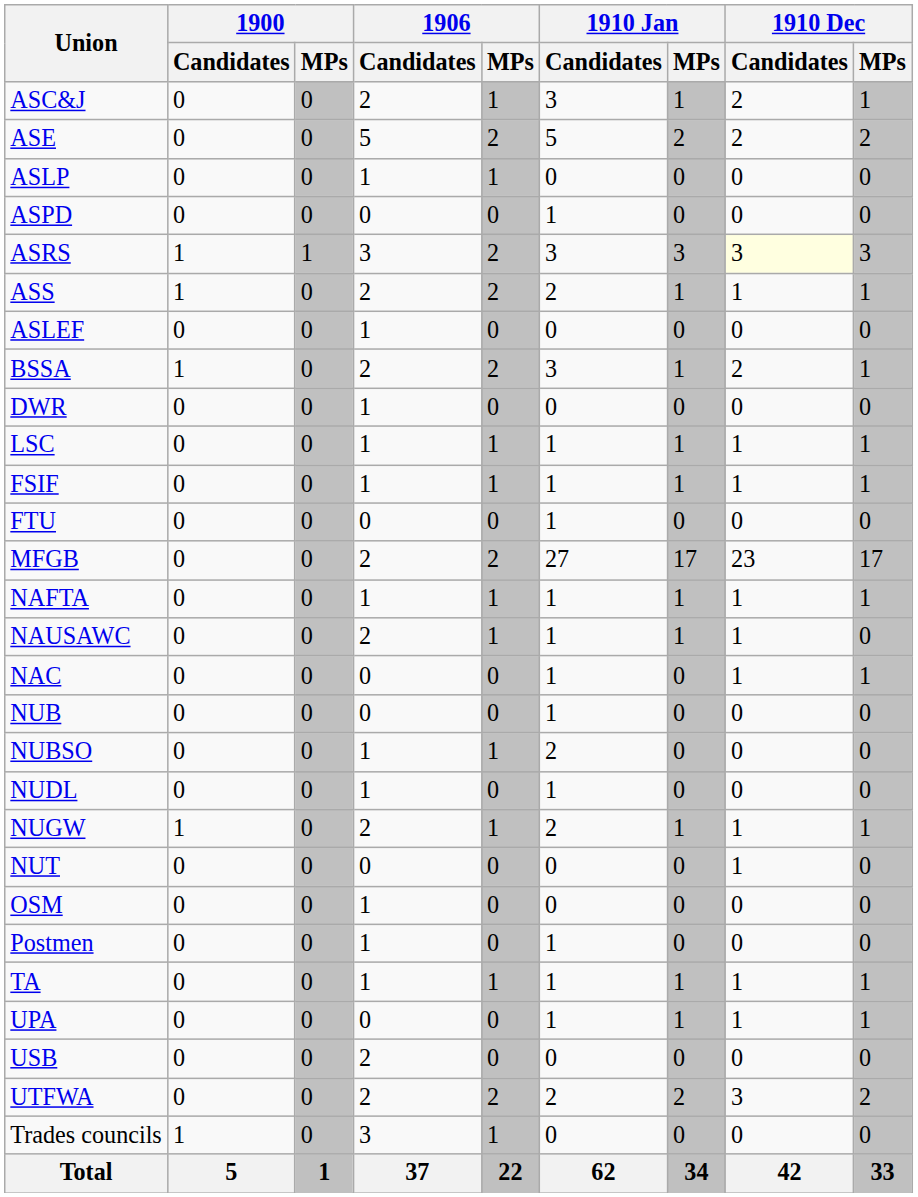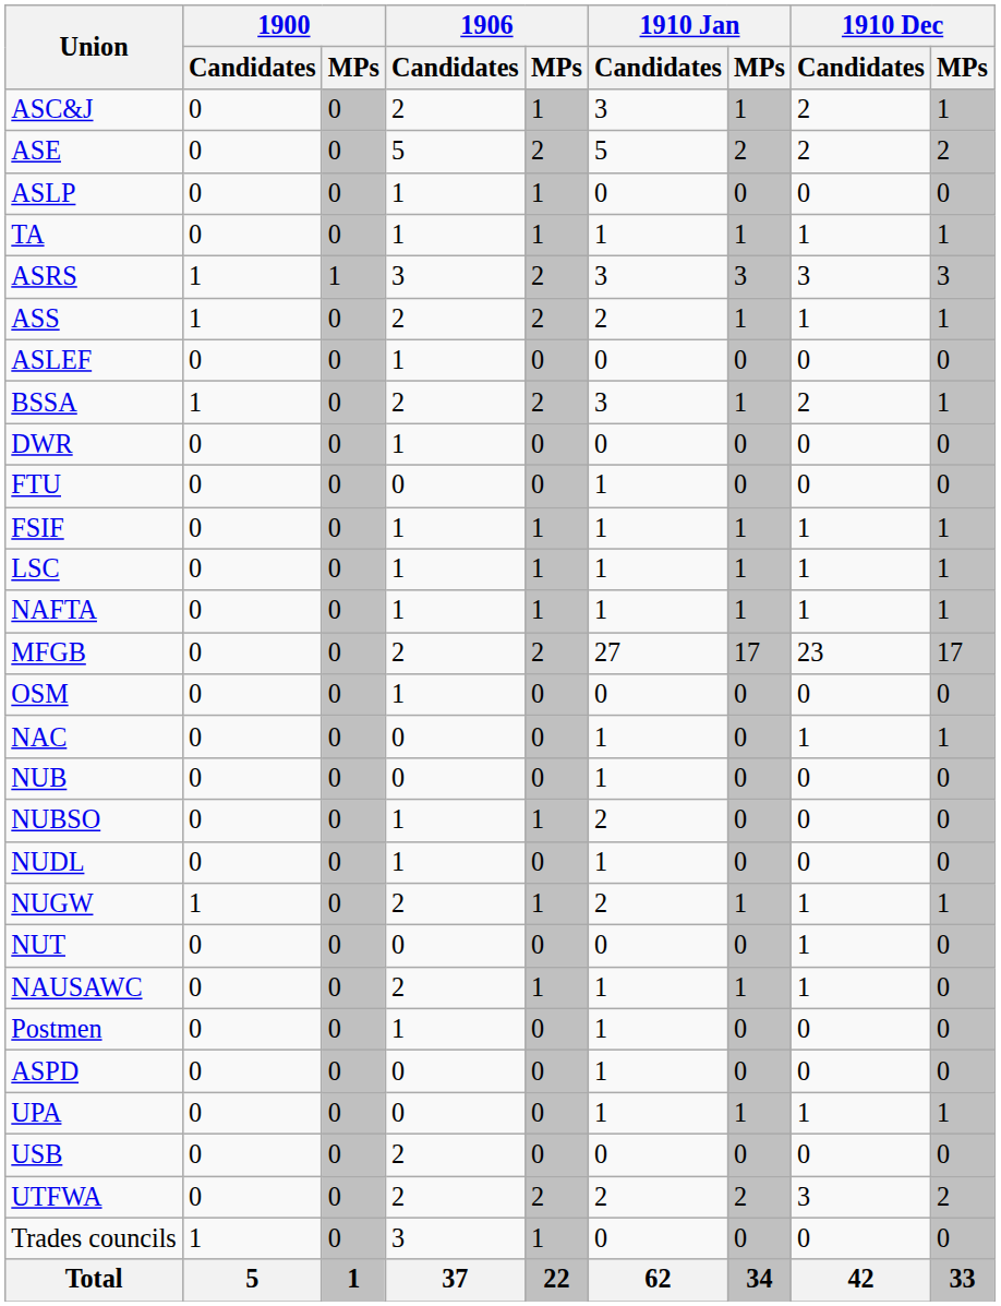rows swapped: ASPD <-> TA
ASRS | 1910 Dec / Candidates: lightyellow background -> no background
rows swapped: FTU <-> LSC
rows swapped: MFGB <-> NAFTA
rows swapped: NAUSAWC <-> OSM
